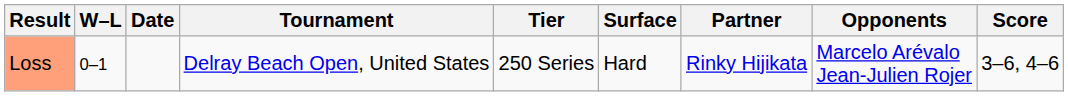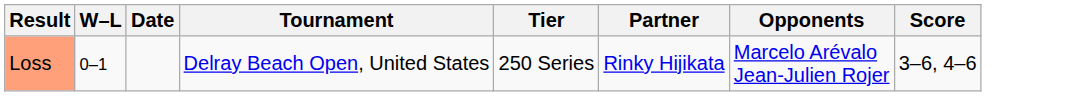- column: Surface | Hard
